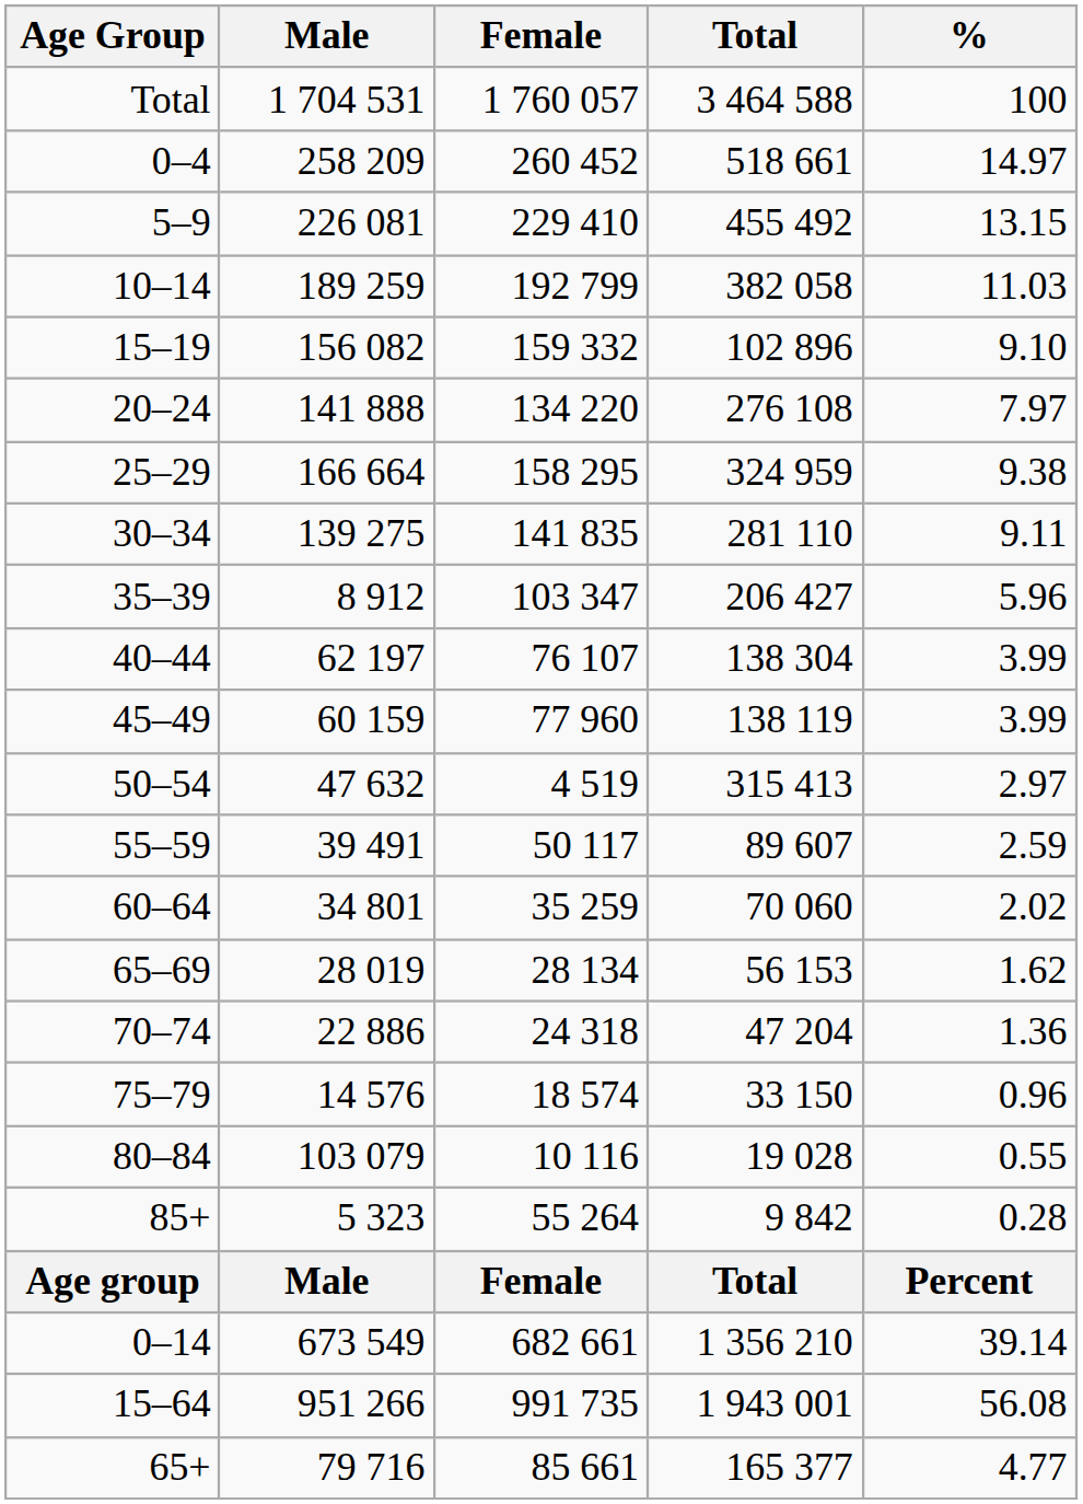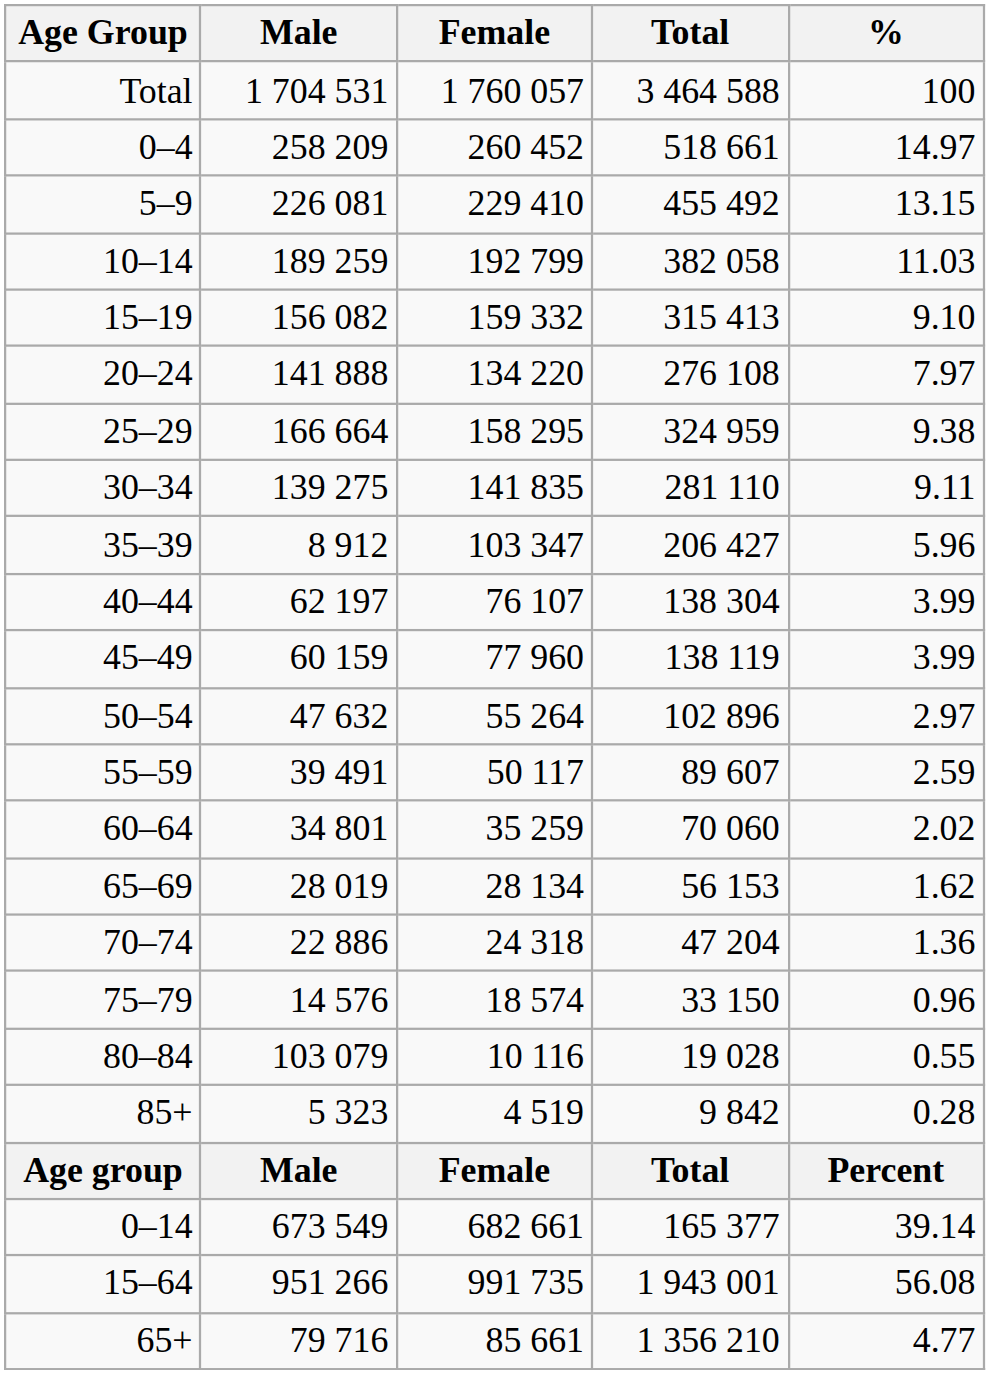15–19 | Total: 102 896 -> 315 413
50–54 | Female: 4 519 -> 55 264
50–54 | Total: 315 413 -> 102 896
85+ | Female: 55 264 -> 4 519
0–14 | Total: 1 356 210 -> 165 377
65+ | Total: 165 377 -> 1 356 210
